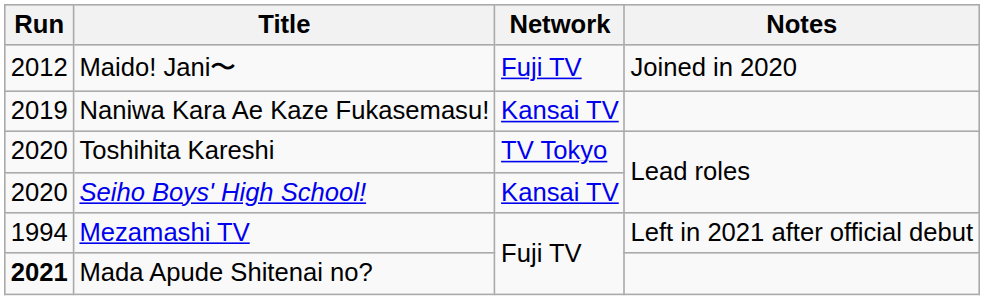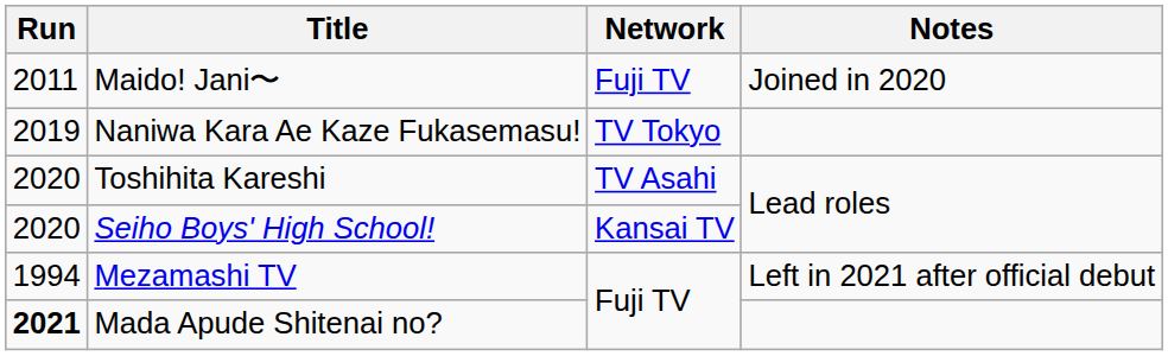Maido! Jani〜 | Run: 2012 -> 2011
Naniwa Kara Ae Kaze Fukasemasu! | Network: Kansai TV -> TV Tokyo
Toshihita Kareshi | Network: TV Tokyo -> TV Asahi
